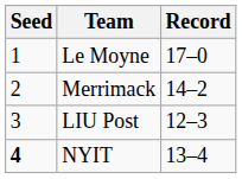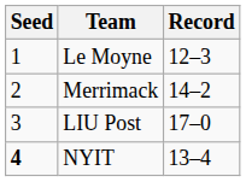Le Moyne | Record: 17–0 -> 12–3
LIU Post | Record: 12–3 -> 17–0
